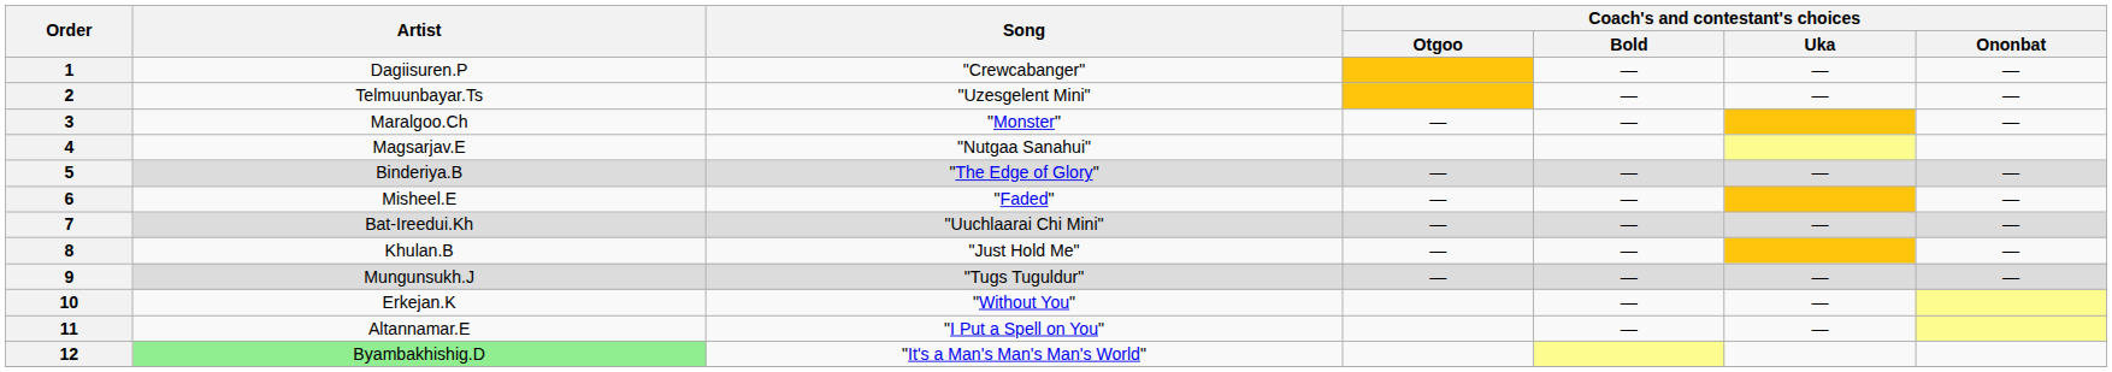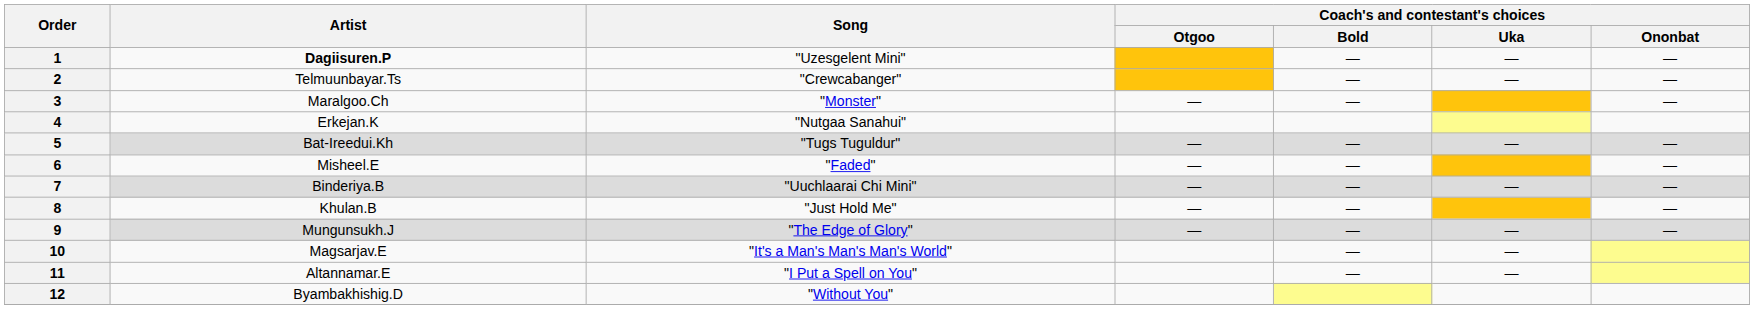1 | Artist: normal -> bold
1 | Song: "Crewcabanger" -> "Uzesgelent Mini"
2 | Song: "Uzesgelent Mini" -> "Crewcabanger"
4 | Artist: Magsarjav.E -> Erkejan.K
5 | Artist: Binderiya.B -> Bat-Ireedui.Kh
5 | Song: "The Edge of Glory" -> "Tugs Tuguldur"
7 | Artist: Bat-Ireedui.Kh -> Binderiya.B
9 | Song: "Tugs Tuguldur" -> "The Edge of Glory"
10 | Artist: Erkejan.K -> Magsarjav.E
10 | Song: "Without You" -> "It's a Man's Man's Man's World"
12 | Artist: lightgreen background -> no background
12 | Song: "It's a Man's Man's Man's World" -> "Without You"
